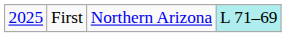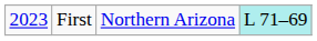First | column 1: 2025 -> 2023
